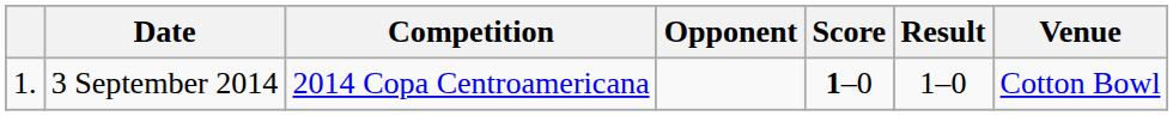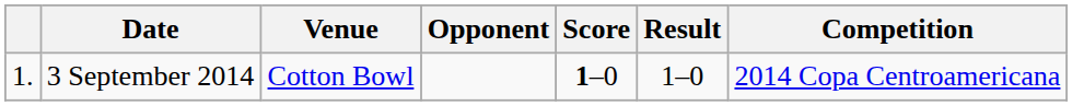columns swapped: Venue <-> Competition
